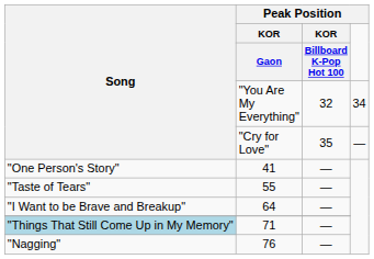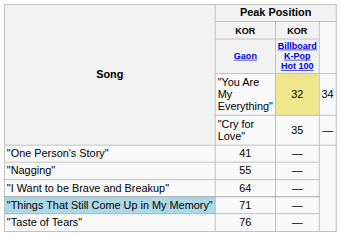"You Are My Everything" | Peak Position / KOR / Billboard K-Pop Hot 100: no background -> khaki background
55 | Song: "Taste of Tears" -> "Nagging"
76 | Song: "Nagging" -> "Taste of Tears"
